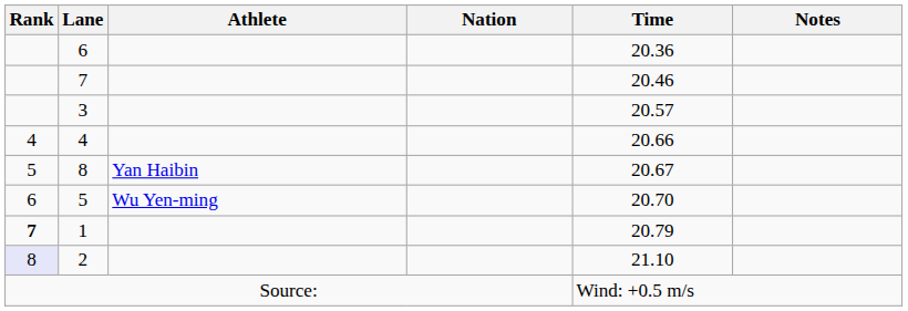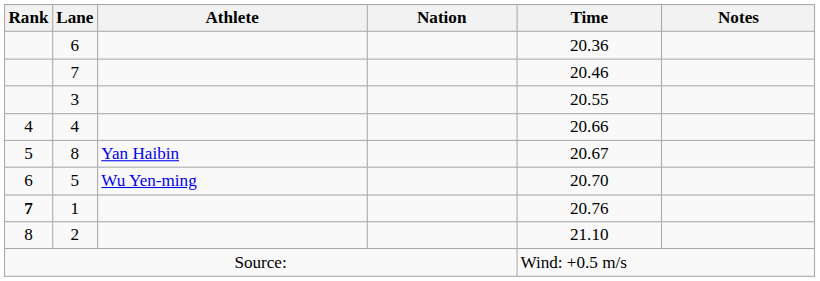3 | Time: 20.57 -> 20.55
1 | Time: 20.79 -> 20.76
2 | Rank: lavender background -> no background
